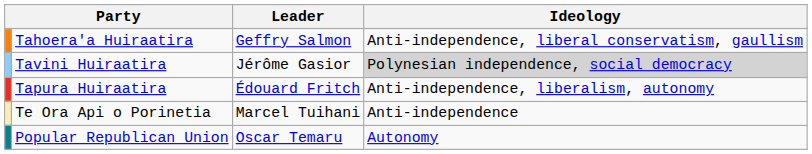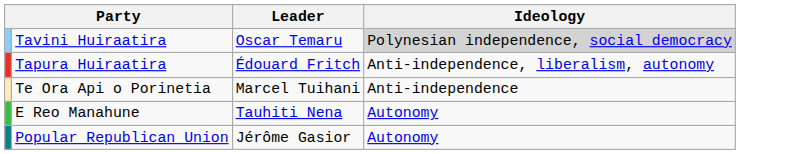- row: Tahoera'a Huiraatira | Geffry Salmon | Anti-independence, liberal conservatism, gaullism
Tavini Huiraatira | Leader: Jérôme Gasior -> Oscar Temaru
+ row: E Reo Manahune | Tauhiti Nena | Autonomy
Popular Republican Union | Leader: Oscar Temaru -> Jérôme Gasior
